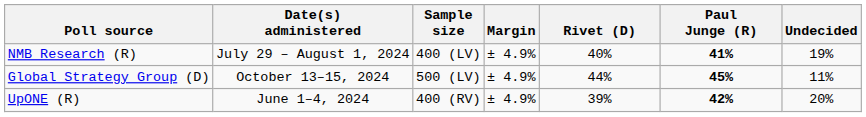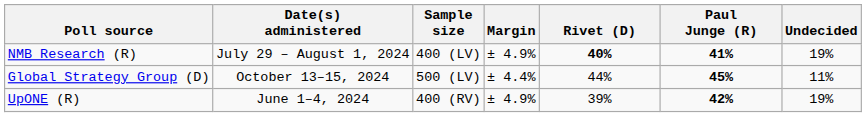NMB Research (R) | Rivet (D): normal -> bold
Global Strategy Group (D) | Margin: ± 4.9% -> ± 4.4%
UpONE (R) | Undecided: 20% -> 19%
